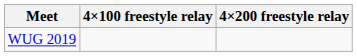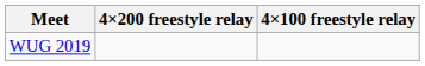columns swapped: 4×100 freestyle relay <-> 4×200 freestyle relay
